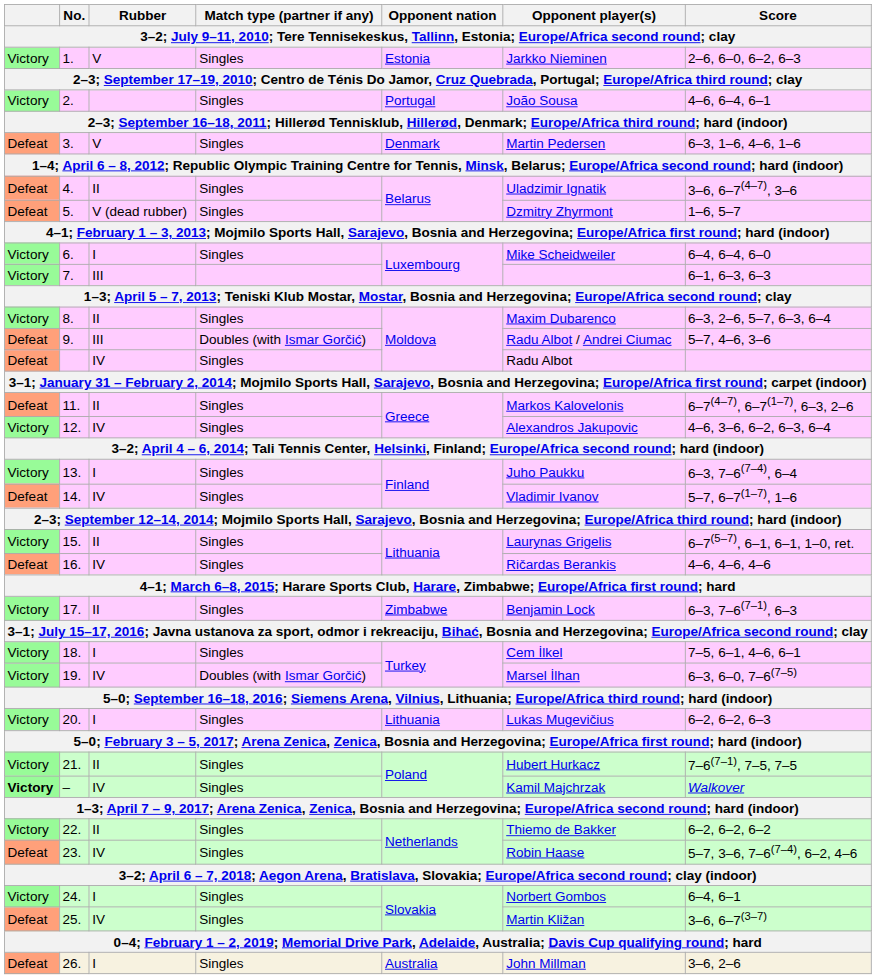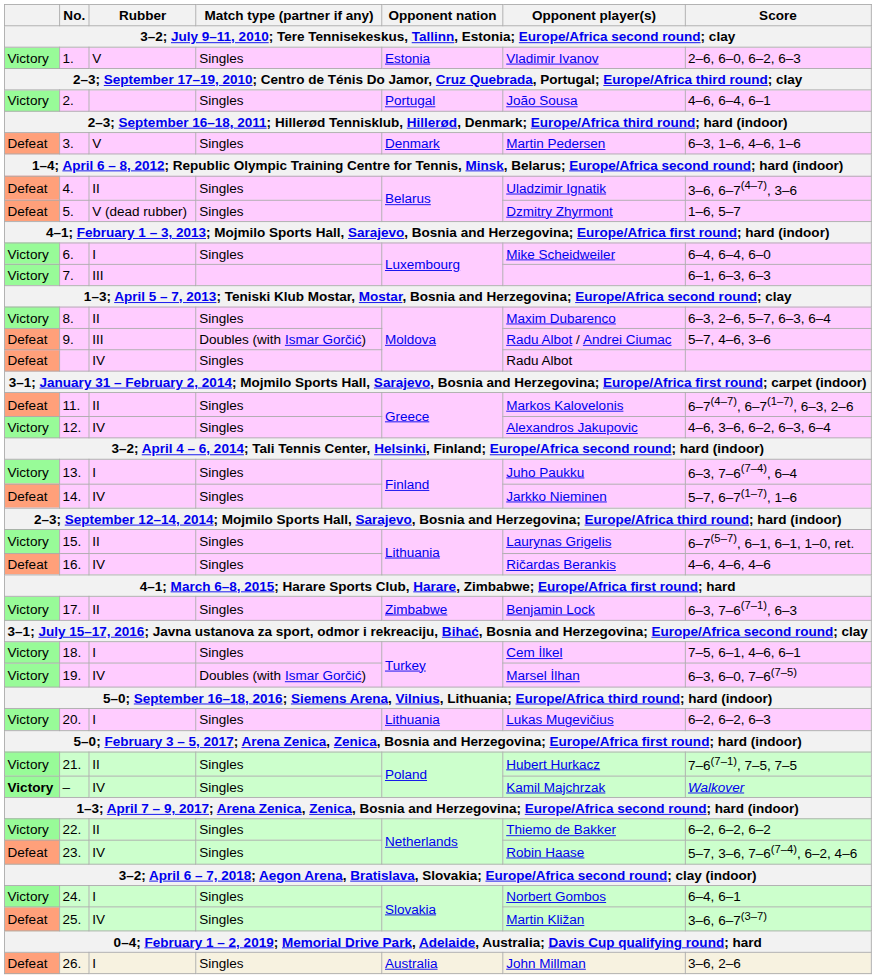1. | Opponent player(s): Jarkko Nieminen -> Vladimir Ivanov
14. | Opponent player(s): Vladimir Ivanov -> Jarkko Nieminen
